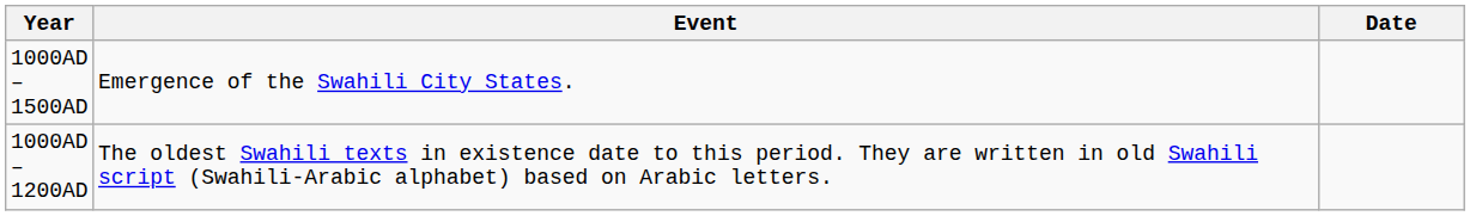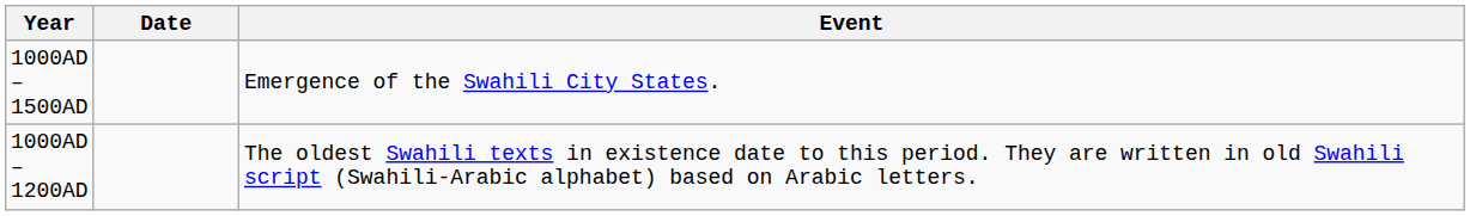columns swapped: Date <-> Event
